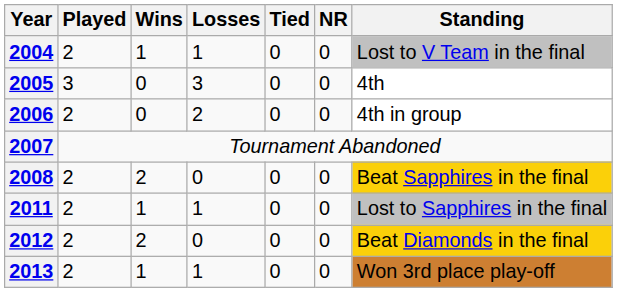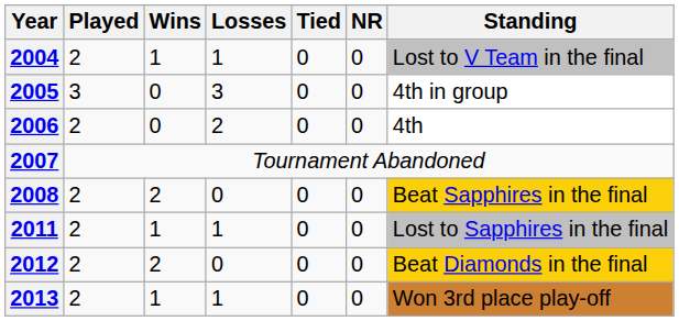2005 | Standing: 4th -> 4th in group
2006 | Standing: 4th in group -> 4th
